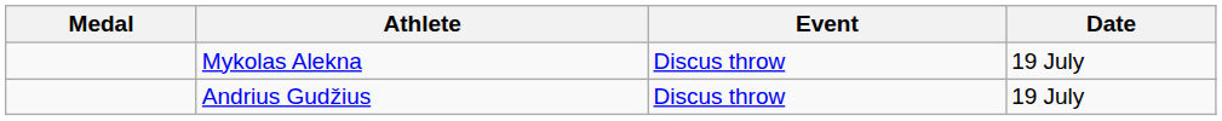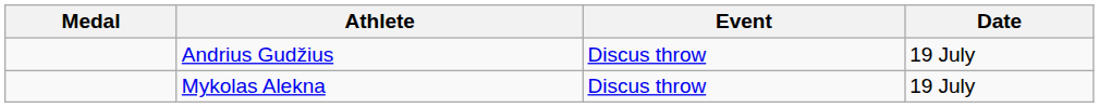rows swapped: Mykolas Alekna <-> Andrius Gudžius
